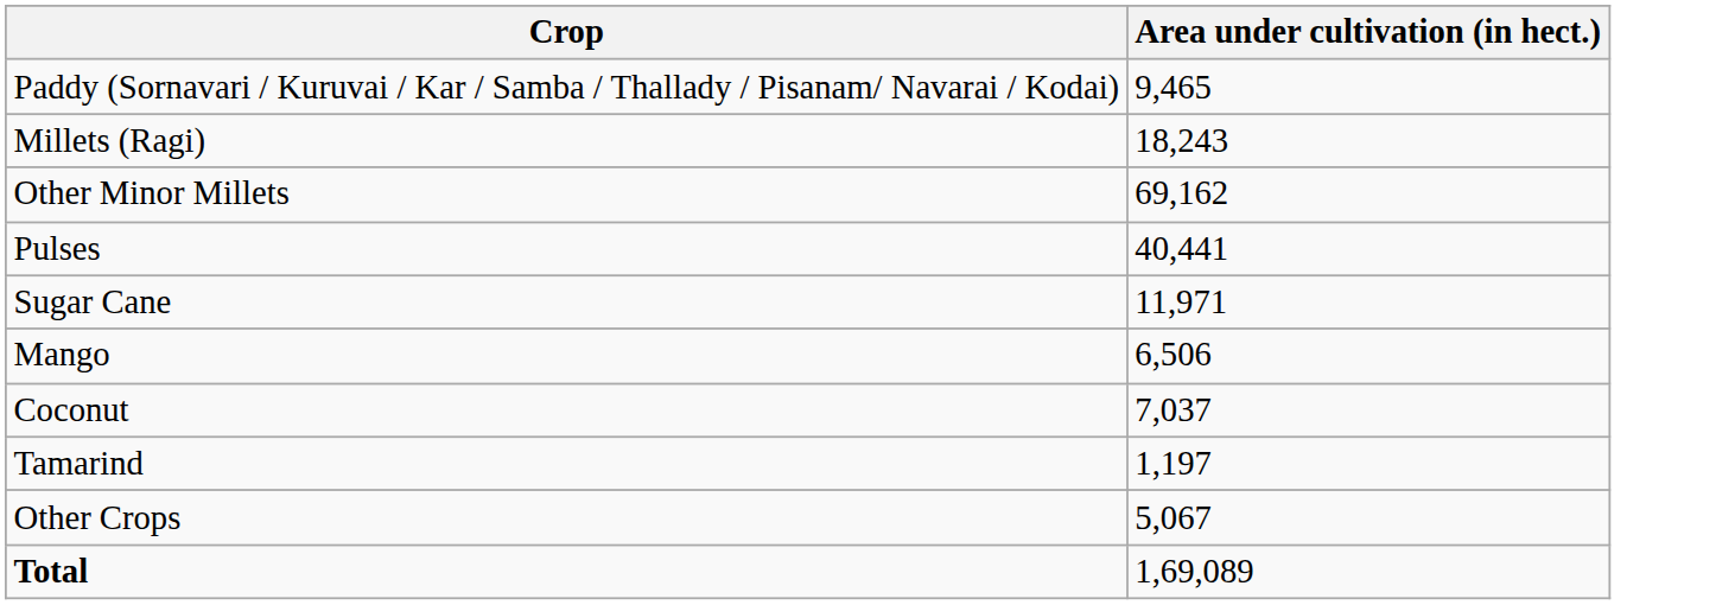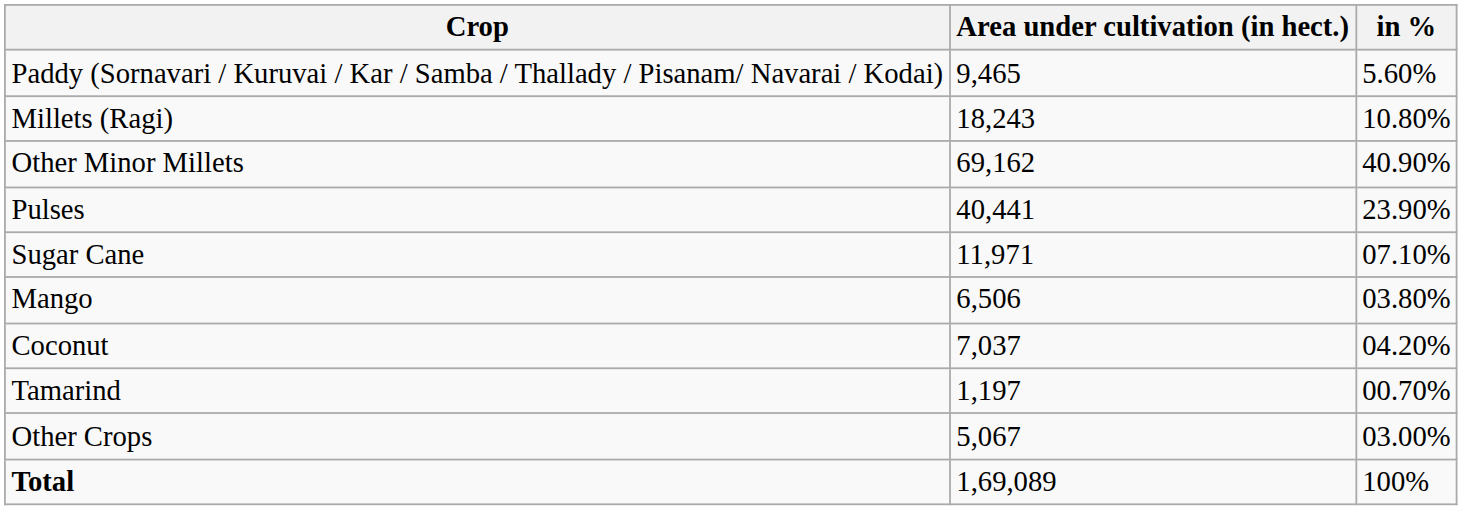+ column: in % | 5.60% | 10.80% | 40.90% | 23.90% | 07.10% | 03.80% | 04.20% | 00.70% | 03.00% | 100%
